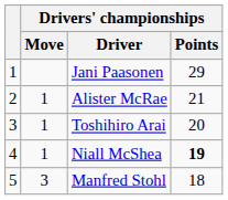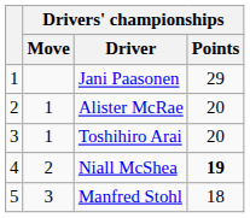Alister McRae | Drivers' championships / Points: 21 -> 20
Niall McShea | Drivers' championships / Move: 1 -> 2
